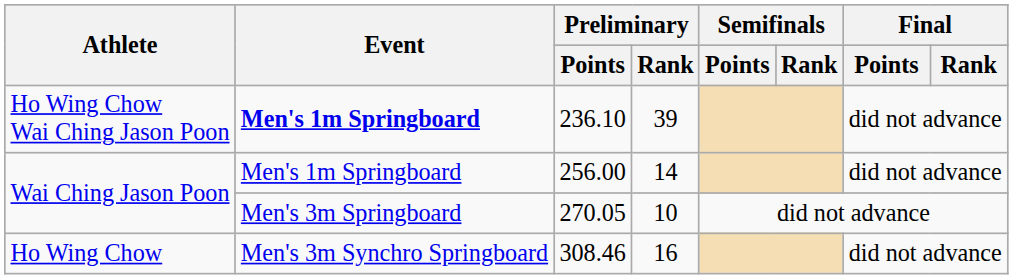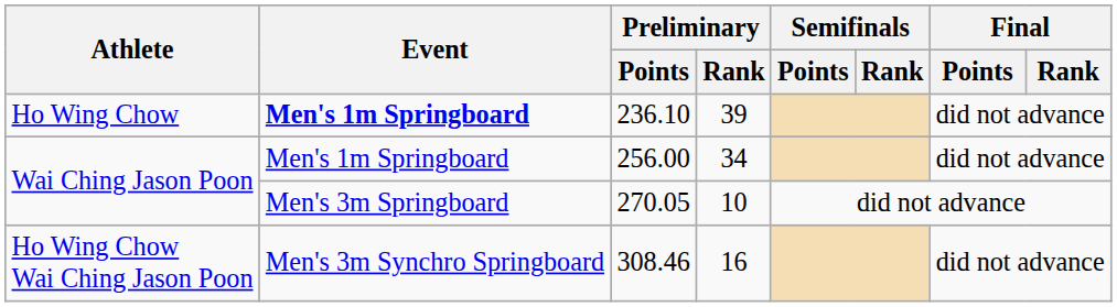236.10 | Athlete: Ho Wing Chow Wai Ching Jason Poon -> Ho Wing Chow
256.00 | Preliminary / Rank: 14 -> 34
308.46 | Athlete: Ho Wing Chow -> Ho Wing Chow Wai Ching Jason Poon
